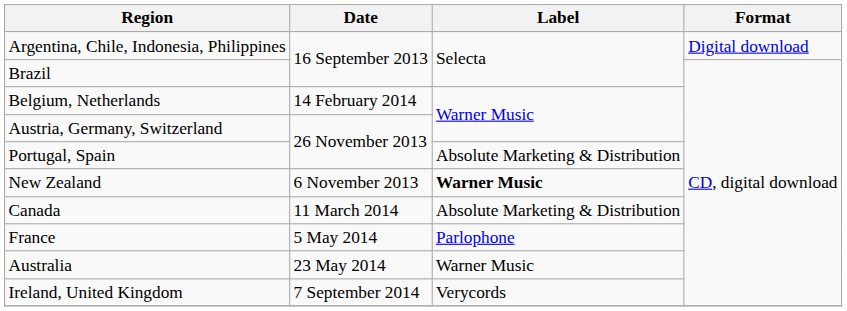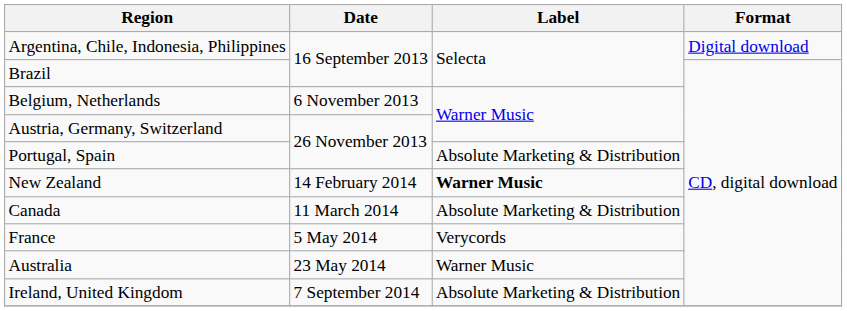Belgium, Netherlands | Date: 14 February 2014 -> 6 November 2013
New Zealand | Date: 6 November 2013 -> 14 February 2014
France | Label: Parlophone -> Verycords
Ireland, United Kingdom | Label: Verycords -> Absolute Marketing & Distribution
